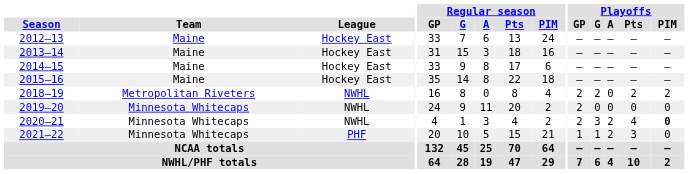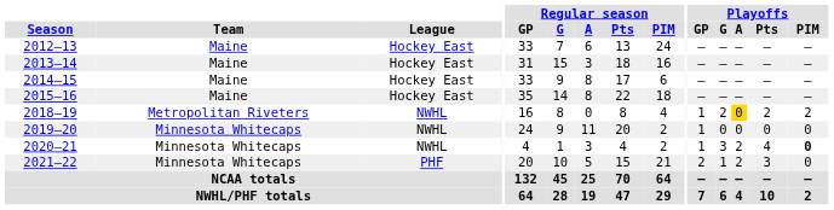2018–19 | Playoffs / GP: 2 -> 1
2018–19 | Playoffs / A: no background -> gold background
2019–20 | Playoffs / GP: 2 -> 1
2020–21 | Playoffs / GP: 2 -> 1
2021–22 | Playoffs / GP: 1 -> 2
